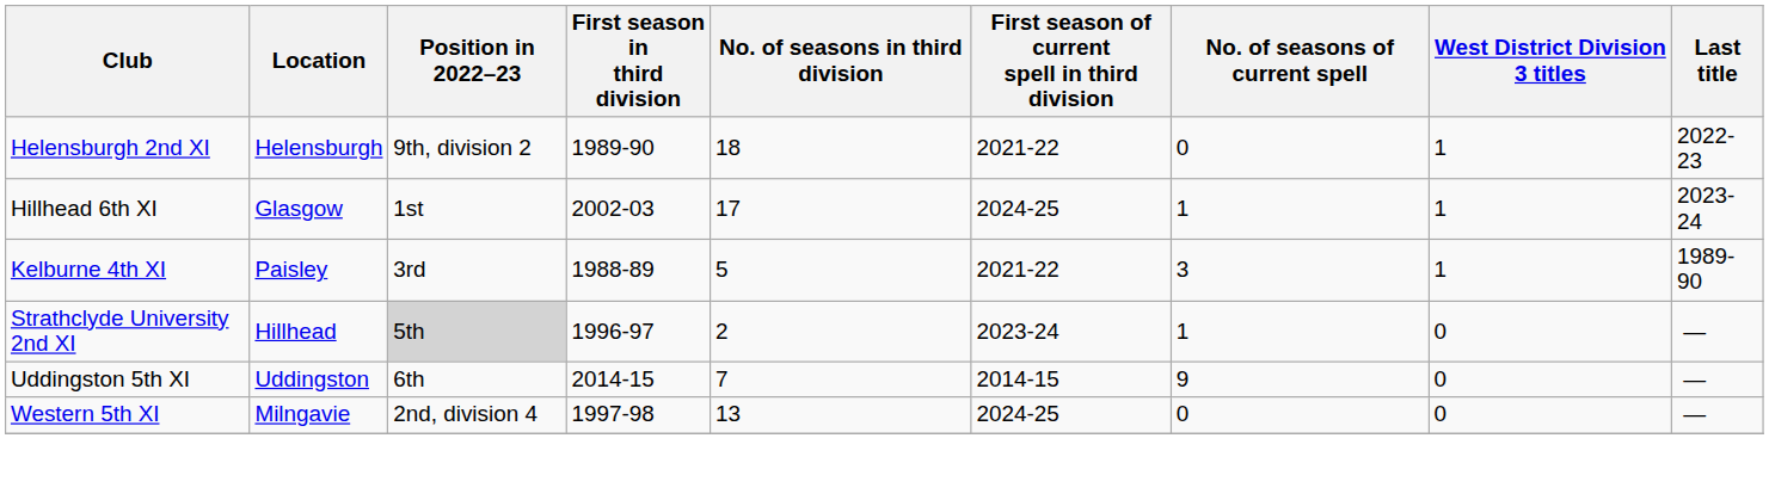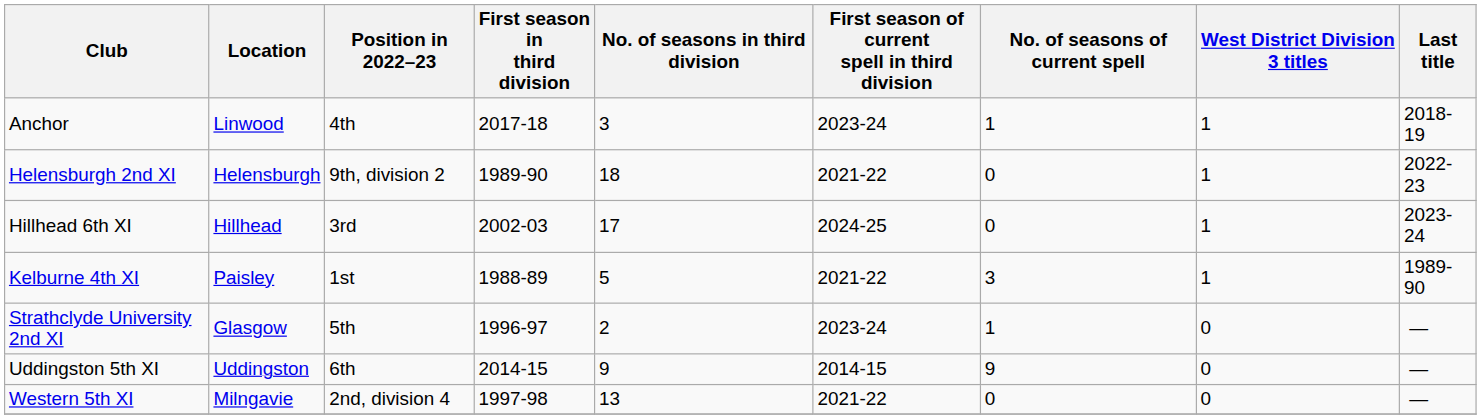+ row: Anchor | Linwood | 4th | 2017-18 | 3 | 2023-24 | 1 | 1 | 2018-19
Hillhead 6th XI | Location: Glasgow -> Hillhead
Hillhead 6th XI | Position in 2022–23: 1st -> 3rd
Hillhead 6th XI | No. of seasons of current spell: 1 -> 0
Kelburne 4th XI | Position in 2022–23: 3rd -> 1st
Strathclyde University 2nd XI | Location: Hillhead -> Glasgow
Strathclyde University 2nd XI | Position in 2022–23: lightgrey background -> no background
Uddingston 5th XI | No. of seasons in third division: 7 -> 9
Western 5th XI | First season of current spell in third division: 2024-25 -> 2021-22
